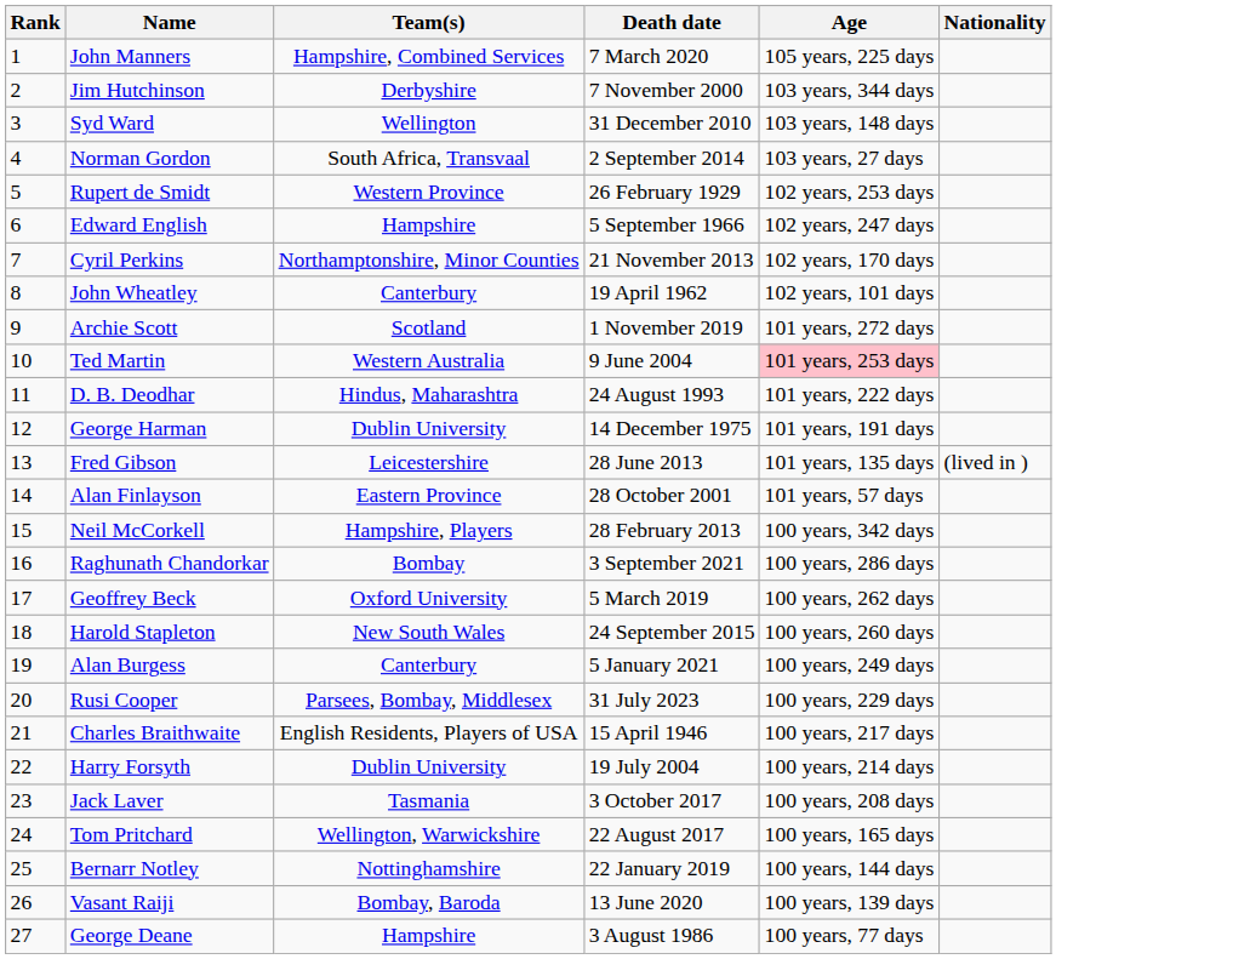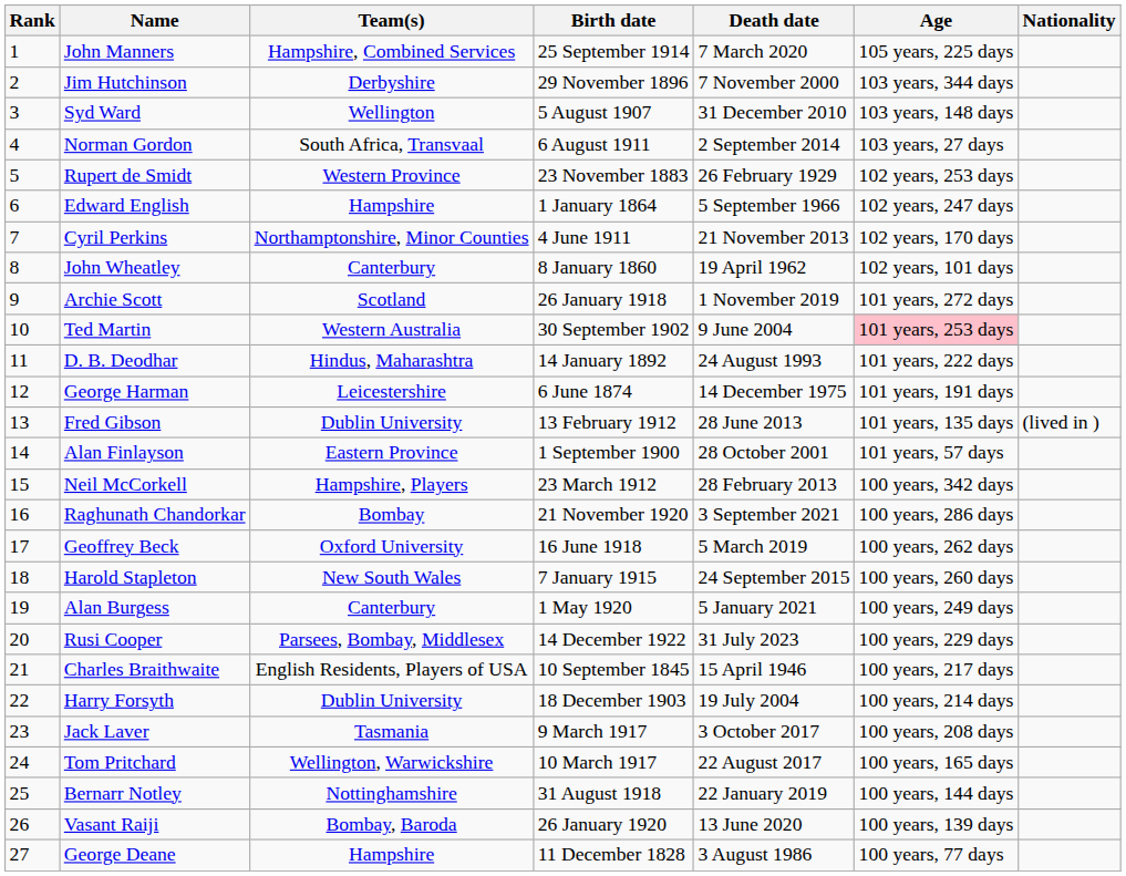+ column: Birth date | 25 September 1914 | 29 November 1896 | 5 August 1907 | 6 August 1911 | 23 November 1883 | 1 January 1864 | 4 June 1911 | 8 January 1860 | 26 January 1918 | 30 September 1902 | 14 January 1892 | 6 June 1874 | 13 February 1912 | 1 September 1900 | 23 March 1912 | 21 November 1920 | 16 June 1918 | 7 January 1915 | 1 May 1920 | 14 December 1922 | 10 September 1845 | 18 December 1903 | 9 March 1917 | 10 March 1917 | 31 August 1918 | 26 January 1920 | 11 December 1828
George Harman | Team(s): Dublin University -> Leicestershire
Fred Gibson | Team(s): Leicestershire -> Dublin University
